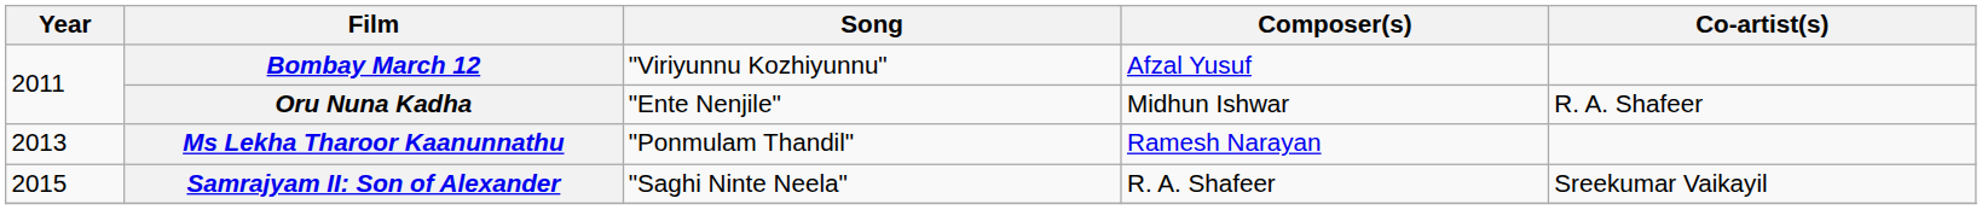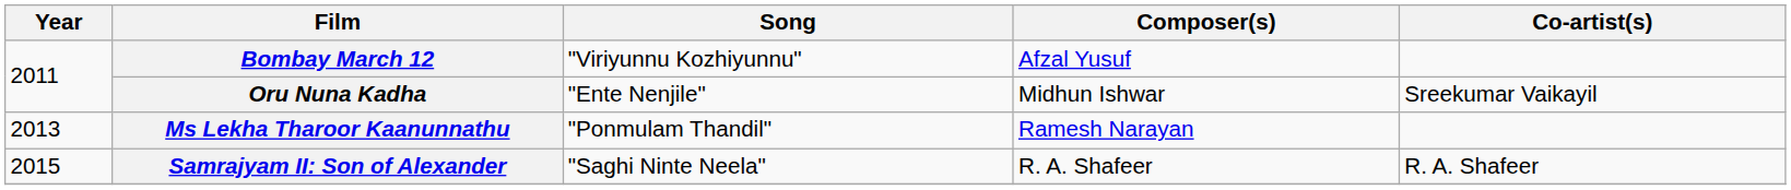Oru Nuna Kadha | Co-artist(s): R. A. Shafeer -> Sreekumar Vaikayil
Samrajyam II: Son of Alexander | Co-artist(s): Sreekumar Vaikayil -> R. A. Shafeer
